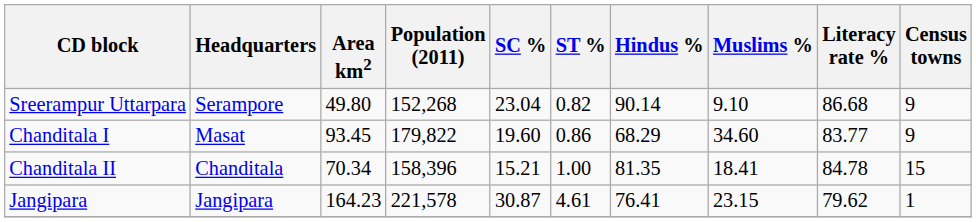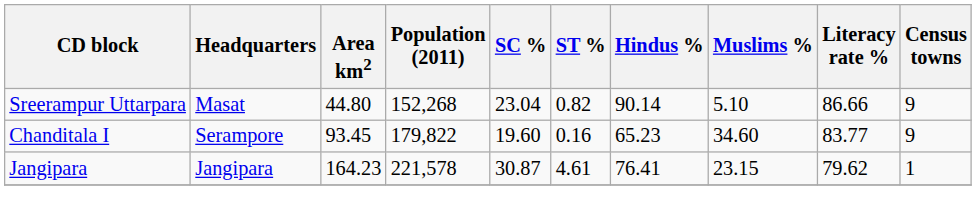Sreerampur Uttarpara | Headquarters: Serampore -> Masat
Sreerampur Uttarpara | Area km2: 49.80 -> 44.80
Sreerampur Uttarpara | Muslims %: 9.10 -> 5.10
Sreerampur Uttarpara | Literacy rate %: 86.68 -> 86.66
Chanditala I | Headquarters: Masat -> Serampore
Chanditala I | ST %: 0.86 -> 0.16
Chanditala I | Hindus %: 68.29 -> 65.23
- row: Chanditala II | Chanditala | 70.34 | 158,396 | 15.21 | 1.00 | 81.35 | 18.41 | 84.78 | 15
